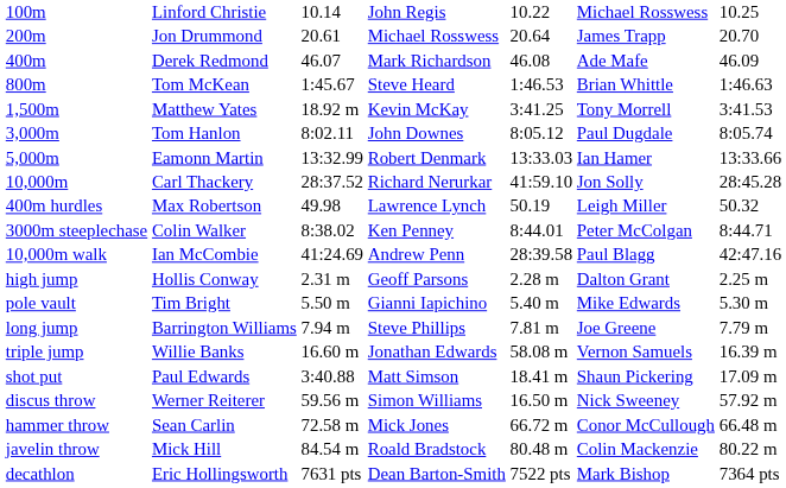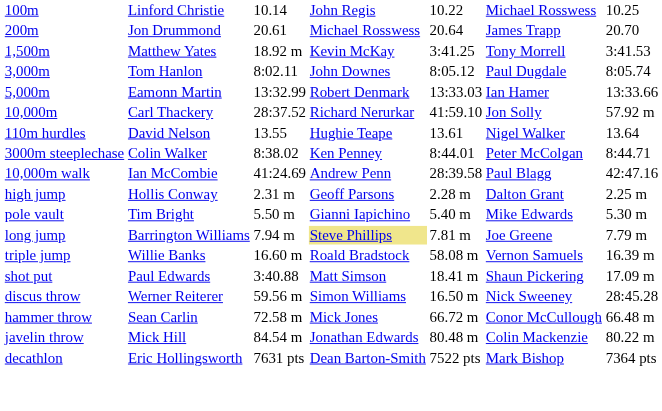- row: 400m | Derek Redmond | 46.07 | Mark Richardson | 46.08 | Ade Mafe | 46.09
- row: 800m | Tom McKean | 1:45.67 | Steve Heard | 1:46.53 | Brian Whittle | 1:46.63
10,000m | column 7: 28:45.28 -> 57.92 m
+ row: 110m hurdles | David Nelson | 13.55 | Hughie Teape | 13.61 | Nigel Walker | 13.64
- row: 400m hurdles | Max Robertson | 49.98 | Lawrence Lynch | 50.19 | Leigh Miller | 50.32
long jump | column 4: no background -> khaki background
triple jump | column 4: Jonathan Edwards -> Roald Bradstock
discus throw | column 7: 57.92 m -> 28:45.28
javelin throw | column 4: Roald Bradstock -> Jonathan Edwards
